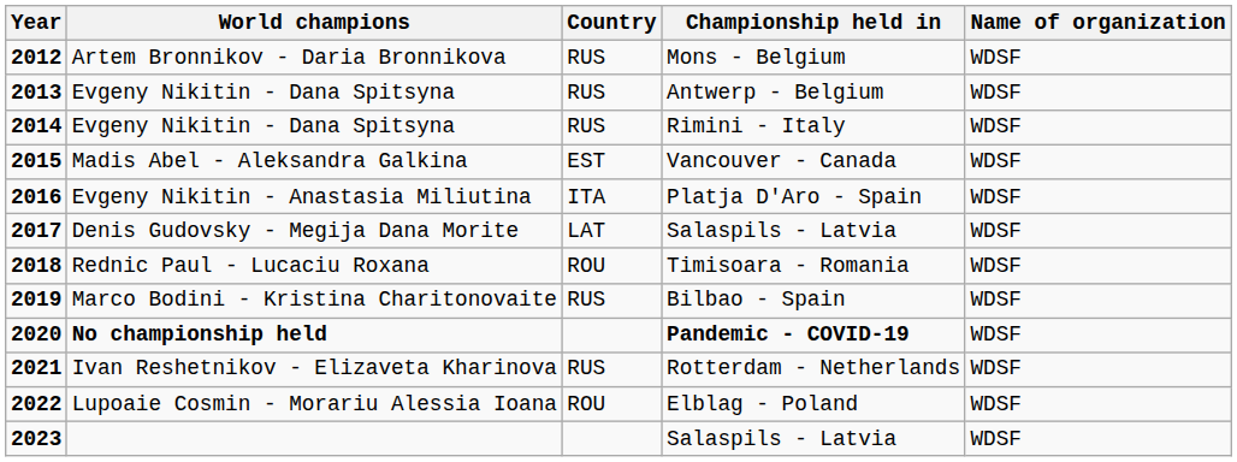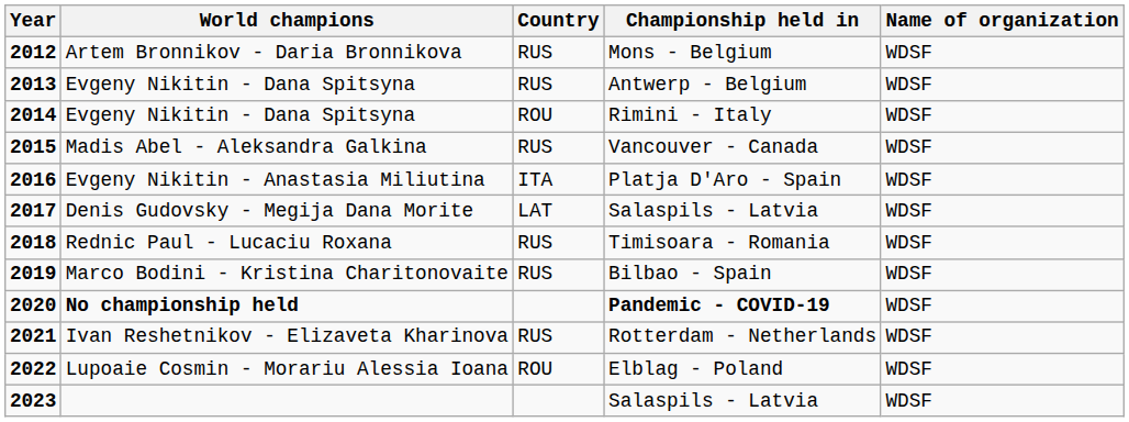Evgeny Nikitin - Dana Spitsyna / Rimini - Italy | Country: RUS -> ROU
Madis Abel - Aleksandra Galkina | Country: EST -> RUS
Rednic Paul - Lucaciu Roxana | Country: ROU -> RUS
